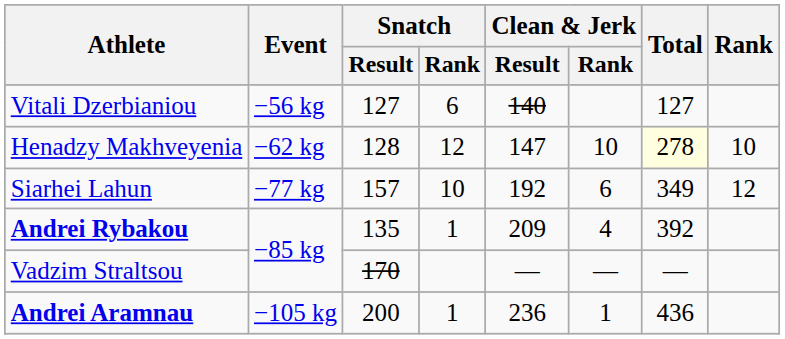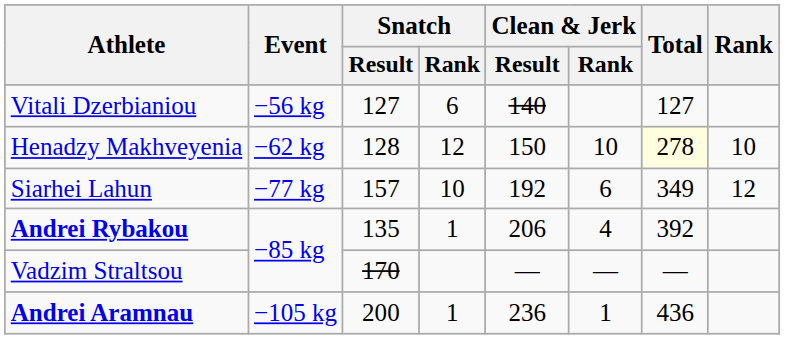Henadzy Makhveyenia | Clean & Jerk / Result: 147 -> 150
Andrei Rybakou | Clean & Jerk / Result: 209 -> 206
